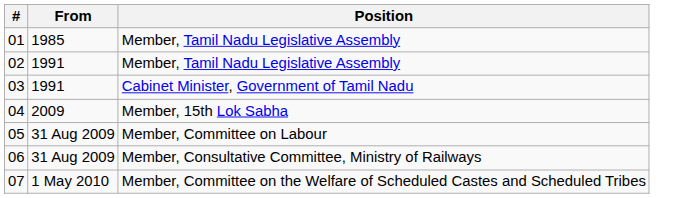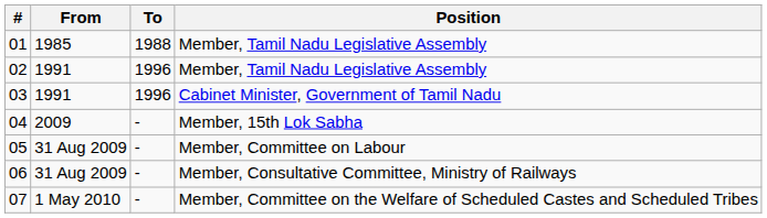+ column: To | 1988 | 1996 | 1996 | - | - | - | -
